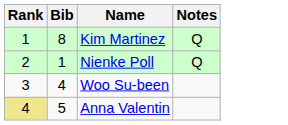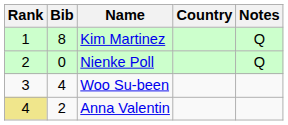+ column: Country
Nienke Poll | Bib: 1 -> 0
Anna Valentin | Bib: 5 -> 2
